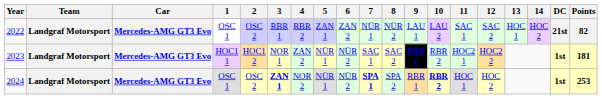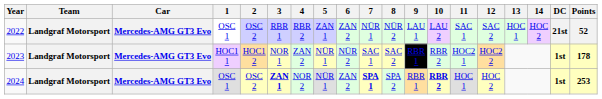2022 | Points: 82 -> 52
2023 | Points: 181 -> 178
2024 | 6: NÜR 2 -> ZAN 2
